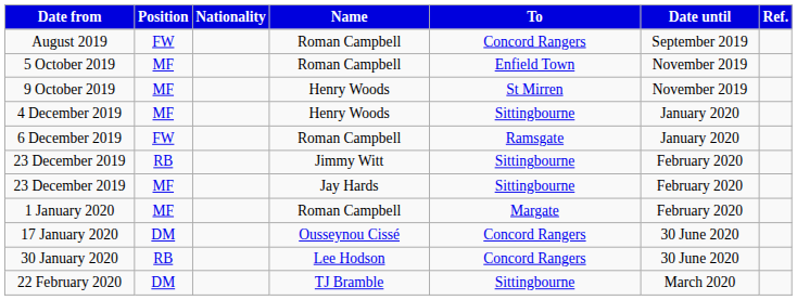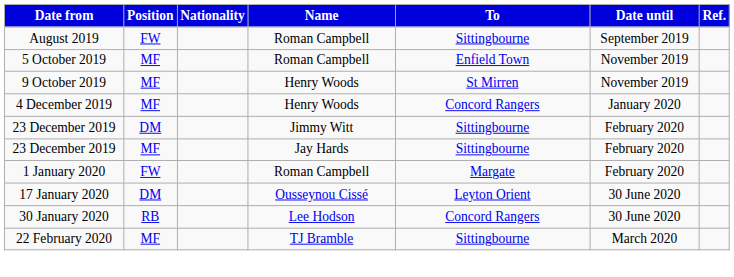August 2019 | To: Concord Rangers -> Sittingbourne
4 December 2019 | To: Sittingbourne -> Concord Rangers
- row: 6 December 2019 | FW | Roman Campbell | Ramsgate | January 2020
23 December 2019 / Jimmy Witt | Position: RB -> DM
1 January 2020 | Position: MF -> FW
17 January 2020 | To: Concord Rangers -> Leyton Orient
22 February 2020 | Position: DM -> MF
